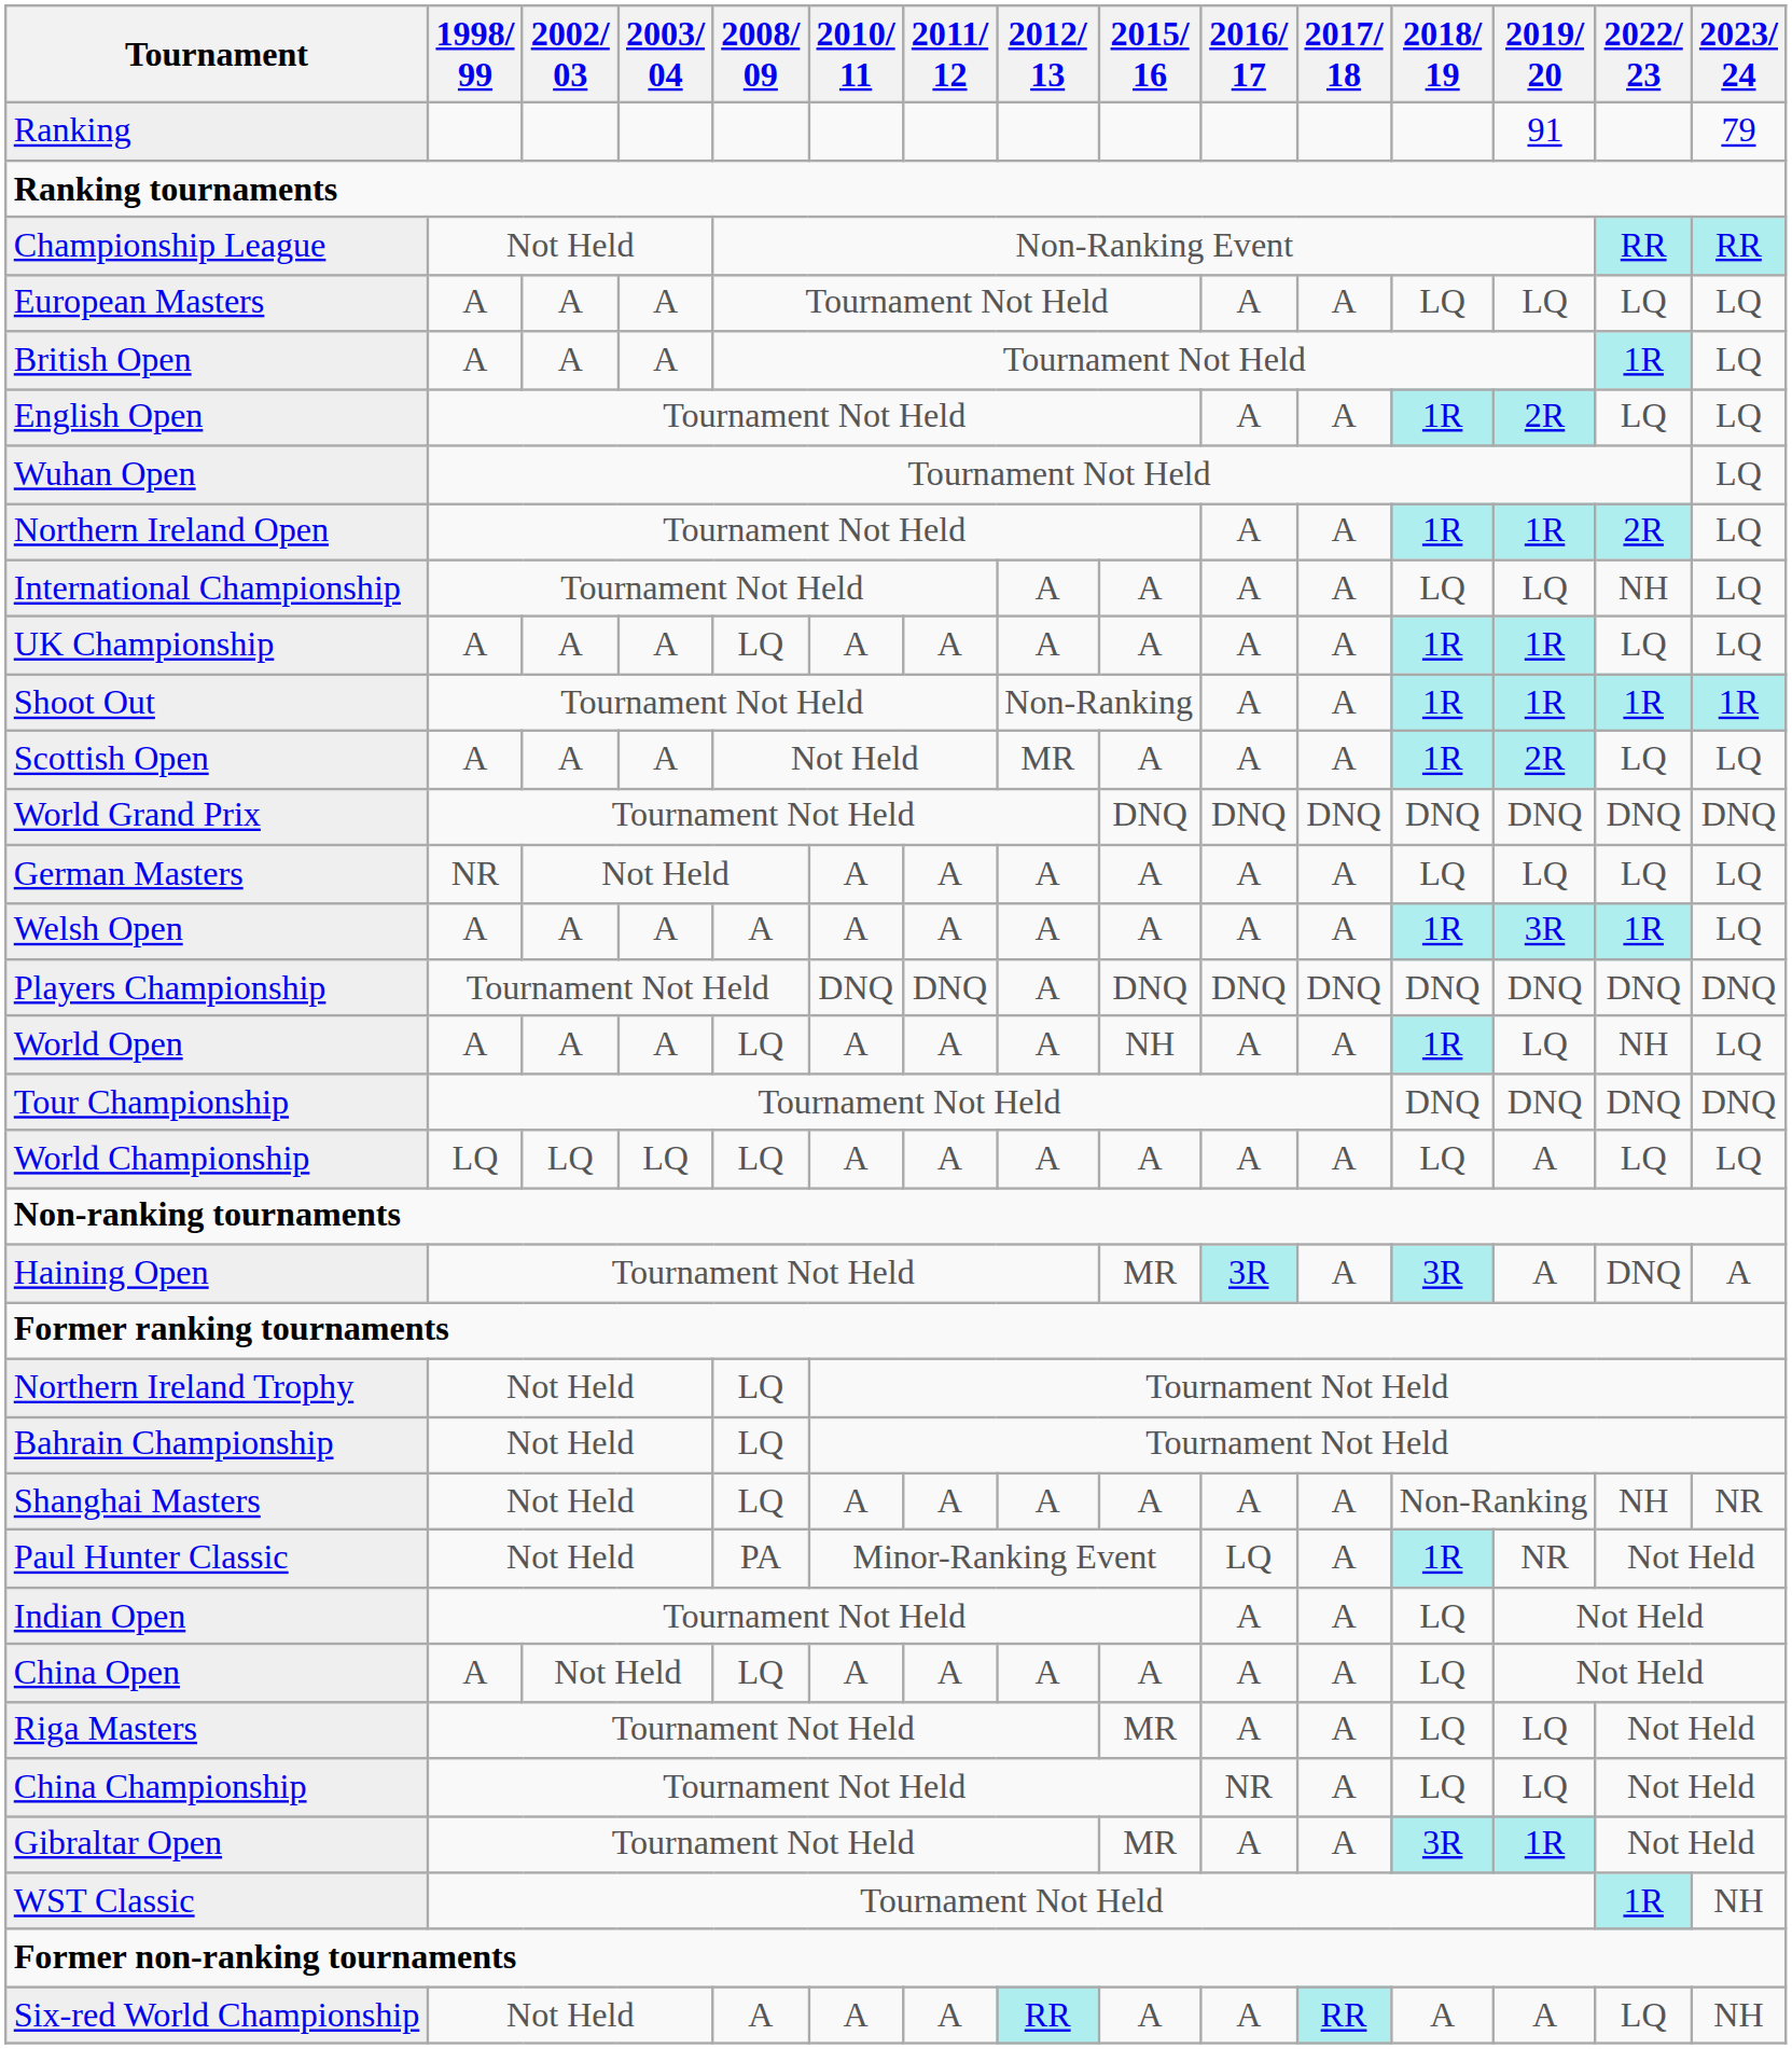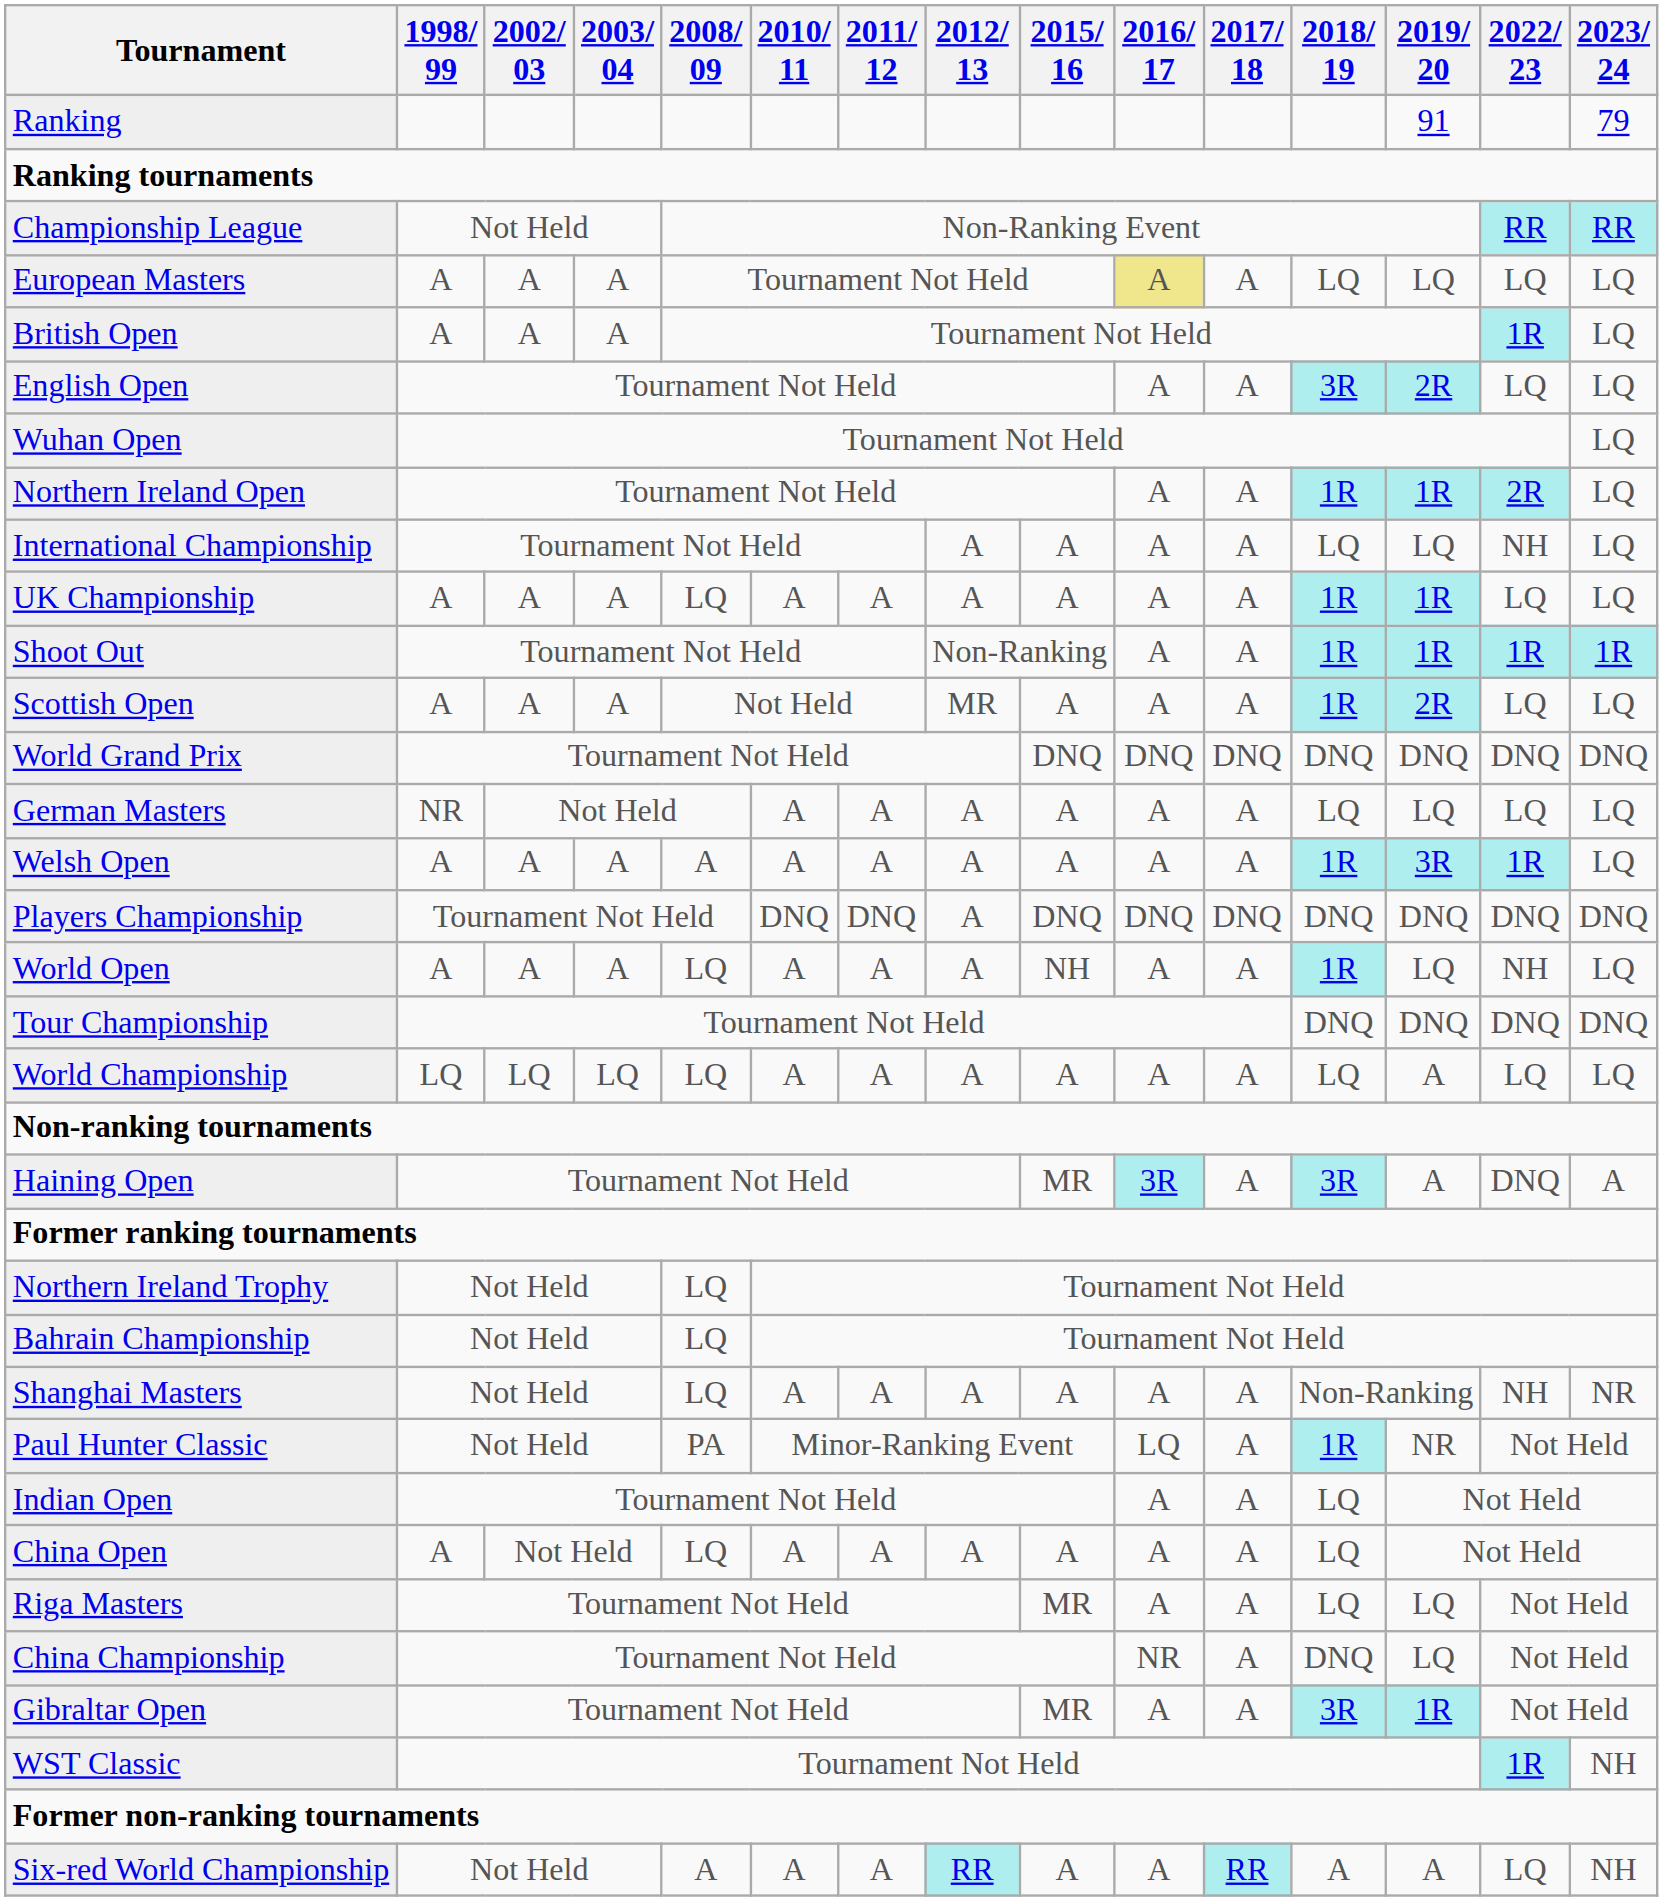European Masters | 2016/ 17: no background -> khaki background
English Open | 2018/ 19: 1R -> 3R
China Championship | 2018/ 19: LQ -> DNQ
